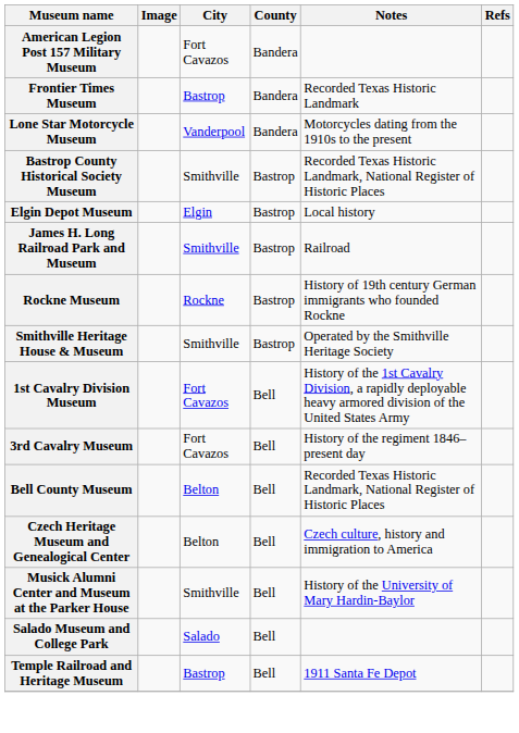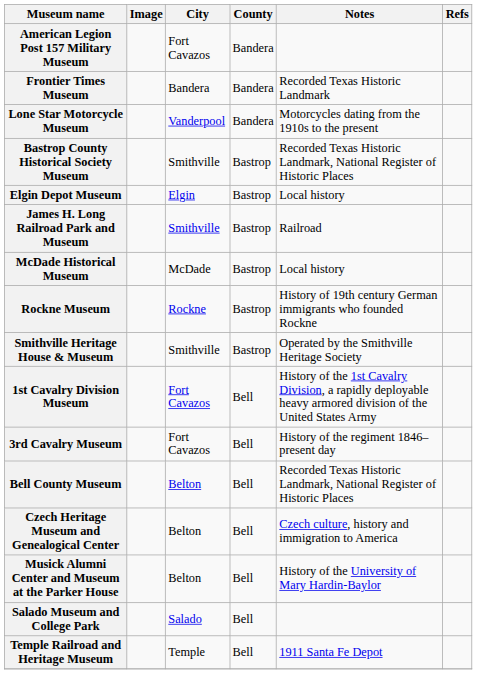Frontier Times Museum | City: Bastrop -> Bandera
+ row: McDade Historical Museum | McDade | Bastrop | Local history
Musick Alumni Center and Museum at the Parker House | City: Smithville -> Belton
Temple Railroad and Heritage Museum | City: Bastrop -> Temple
